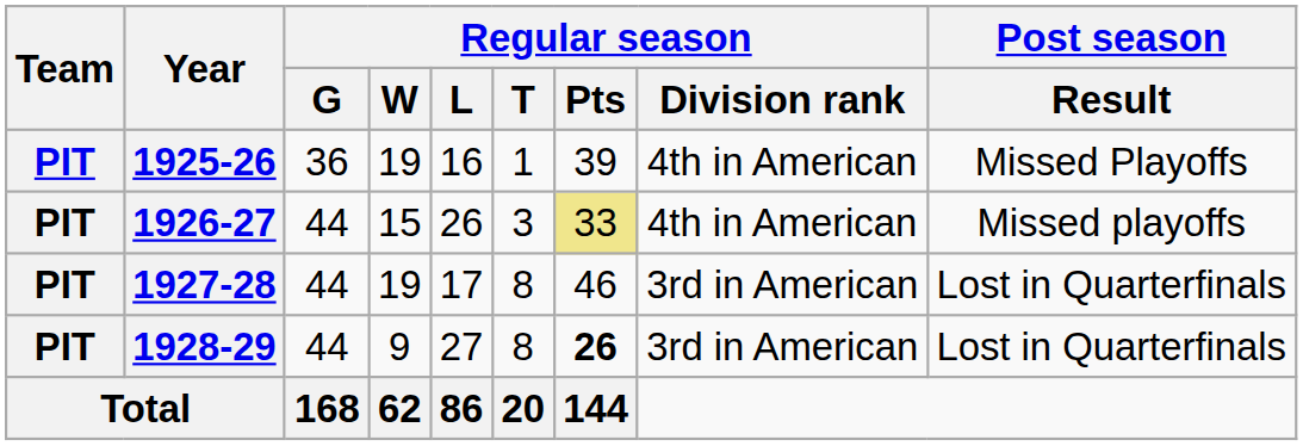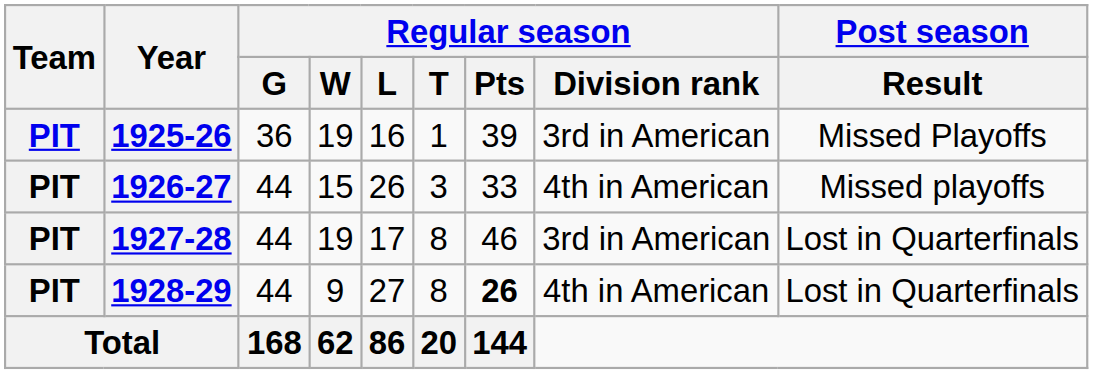1925-26 | Regular season / Division rank: 4th in American -> 3rd in American
1926-27 | Regular season / Pts: khaki background -> no background
1928-29 | Regular season / Division rank: 3rd in American -> 4th in American
